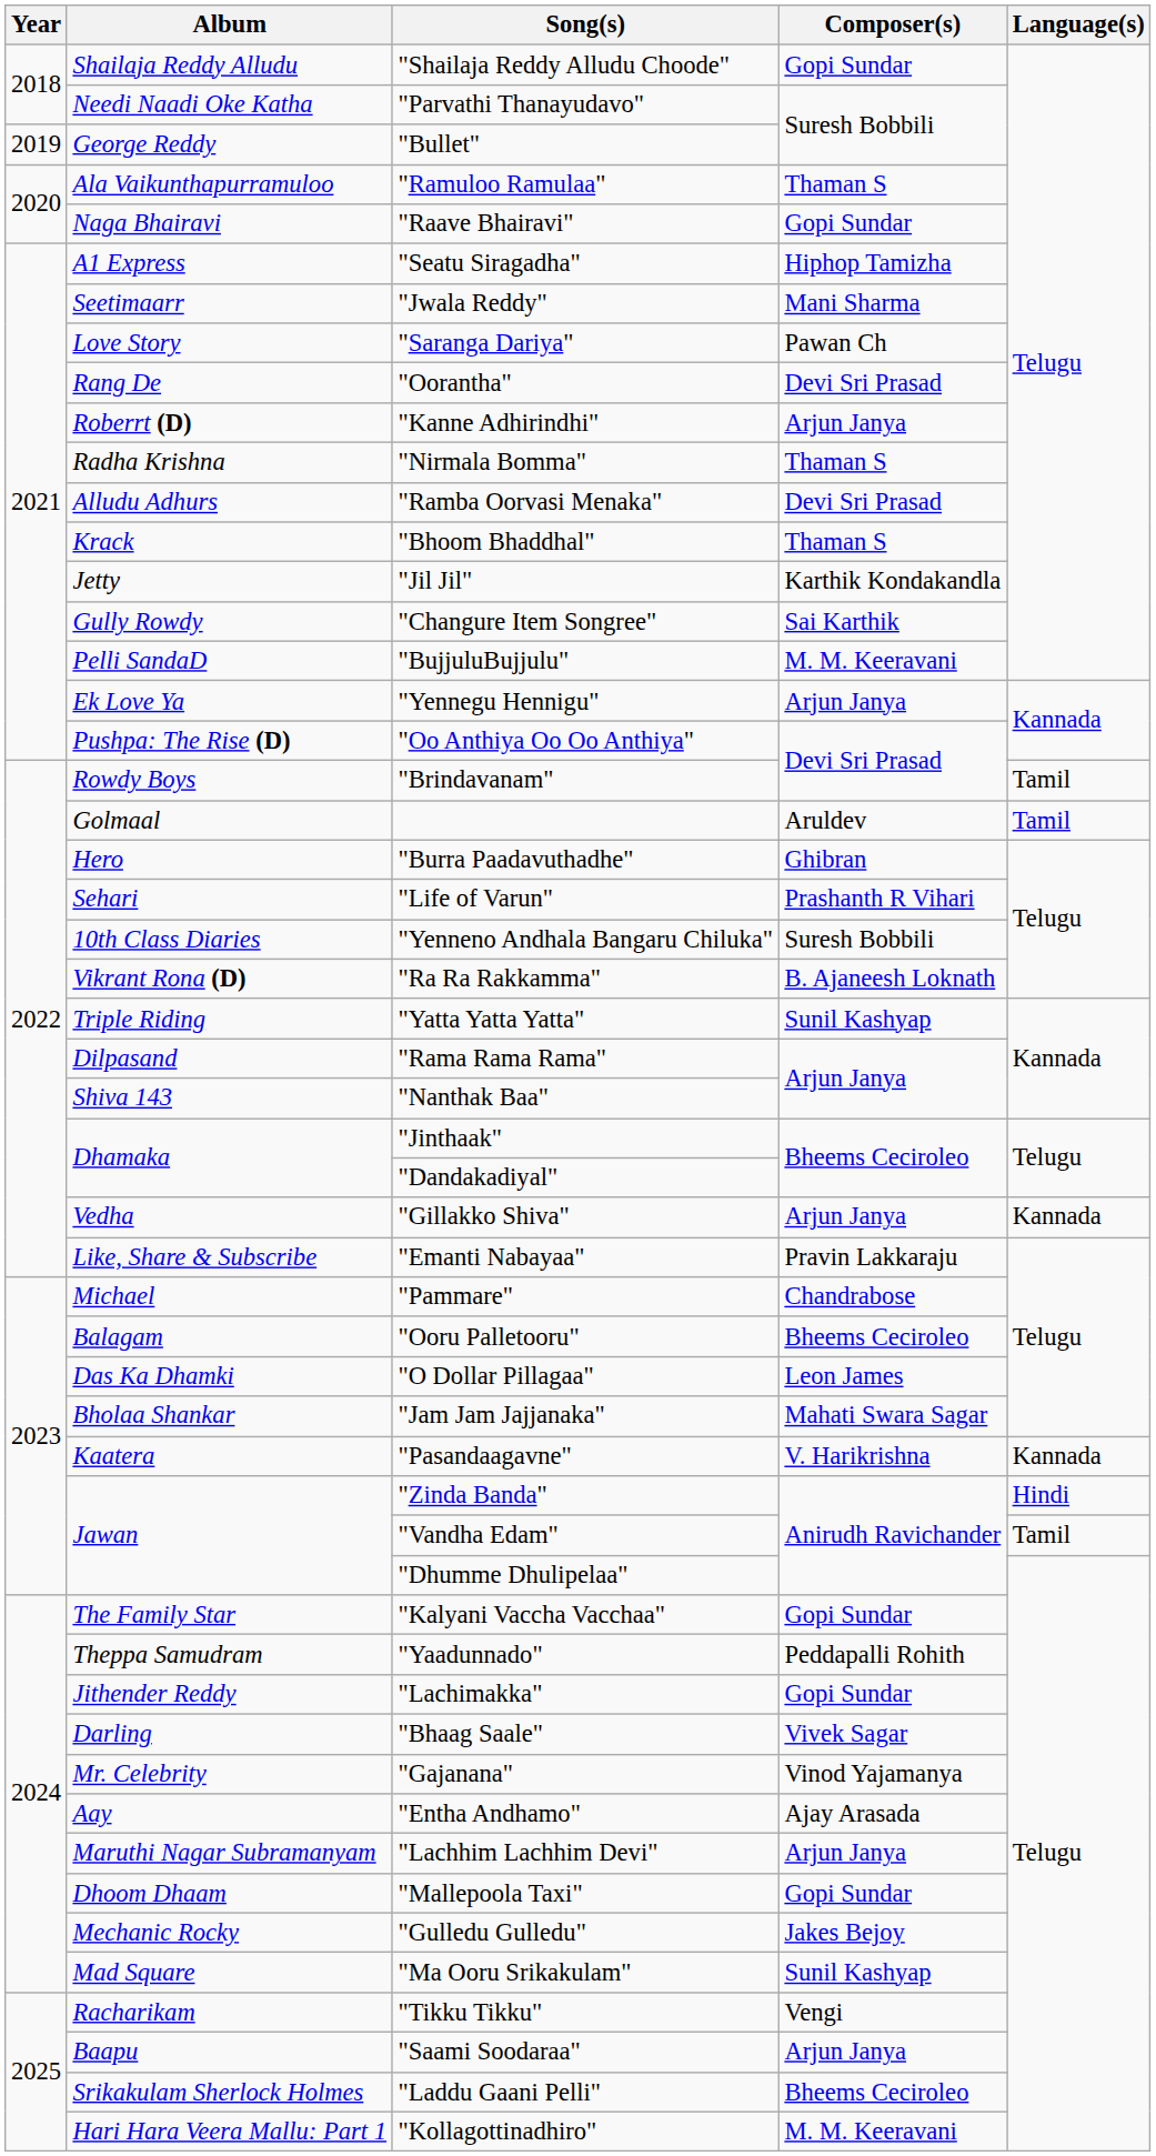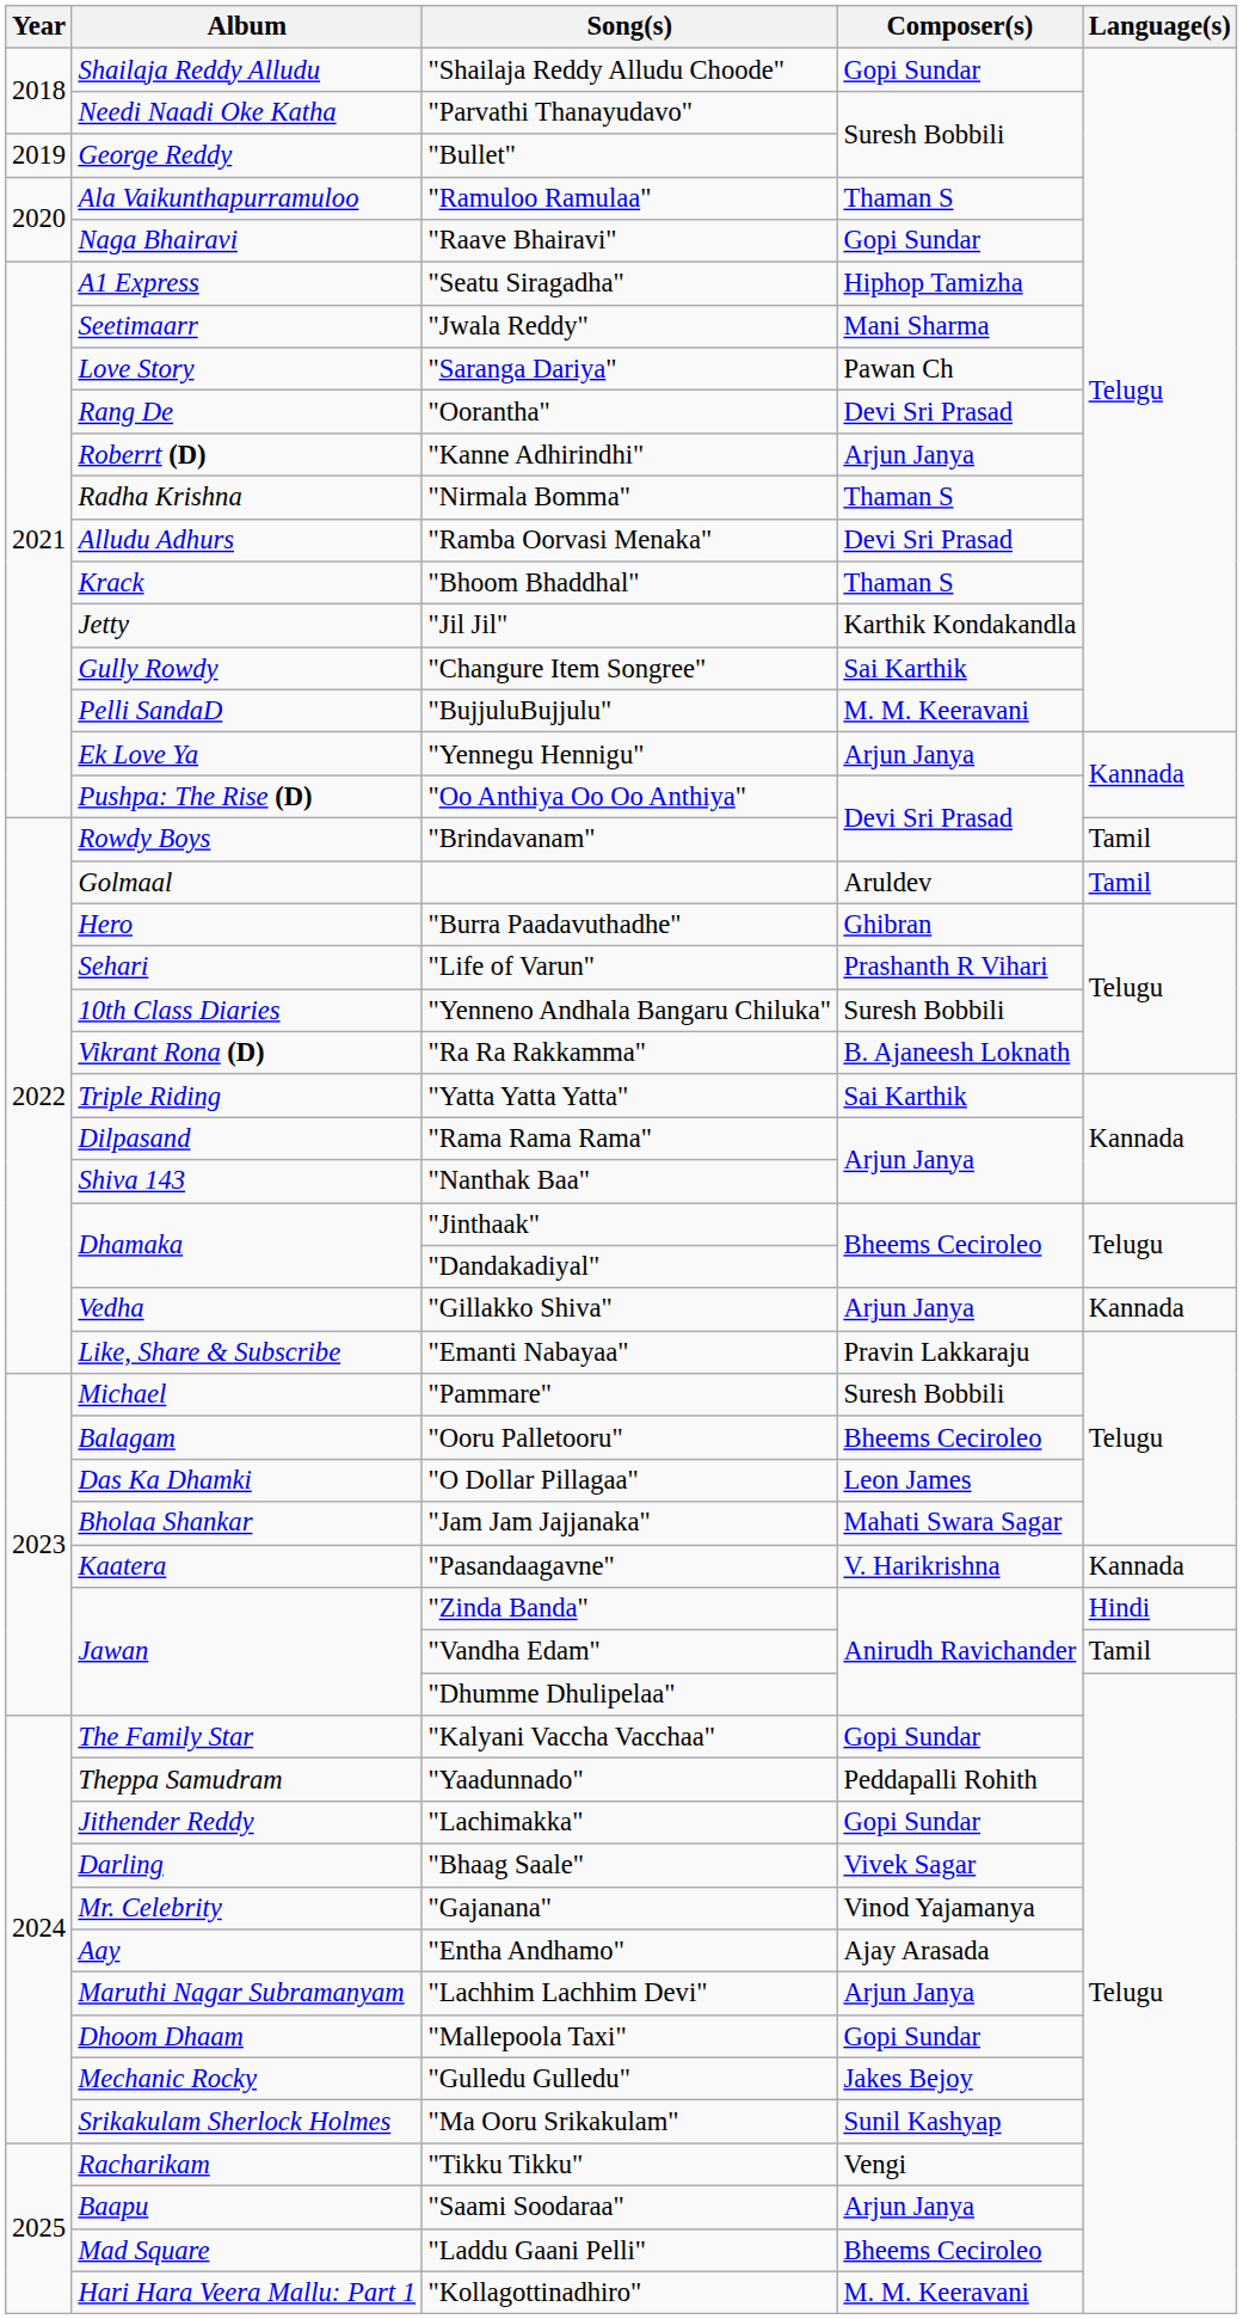"Yatta Yatta Yatta" | Composer(s): Sunil Kashyap -> Sai Karthik
"Pammare" | Composer(s): Chandrabose -> Suresh Bobbili
"Ma Ooru Srikakulam" | Album: Mad Square -> Srikakulam Sherlock Holmes
"Laddu Gaani Pelli" | Album: Srikakulam Sherlock Holmes -> Mad Square
